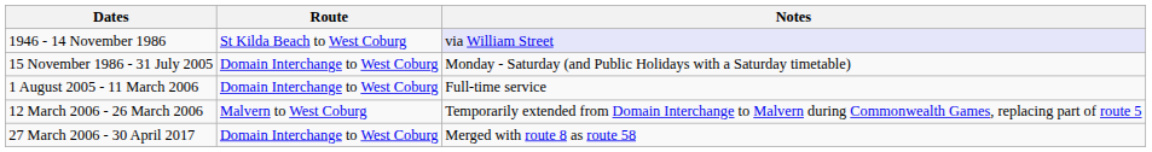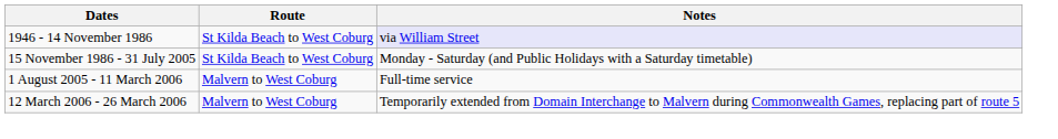15 November 1986 - 31 July 2005 | Route: Domain Interchange to West Coburg -> St Kilda Beach to West Coburg
1 August 2005 - 11 March 2006 | Route: Domain Interchange to West Coburg -> Malvern to West Coburg
- row: 27 March 2006 - 30 April 2017 | Domain Interchange to West Coburg | Merged with route 8 as route 58
